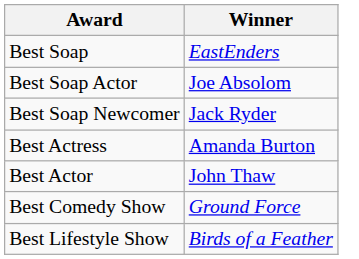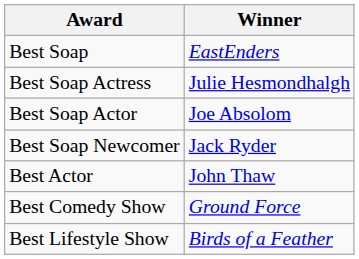+ row: Best Soap Actress | Julie Hesmondhalgh
- row: Best Actress | Amanda Burton
